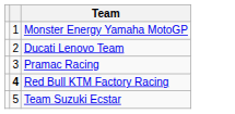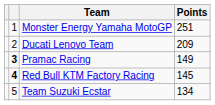+ column: Points | 251 | 209 | 149 | 145 | 134
Pramac Racing | column 2: normal -> bold
